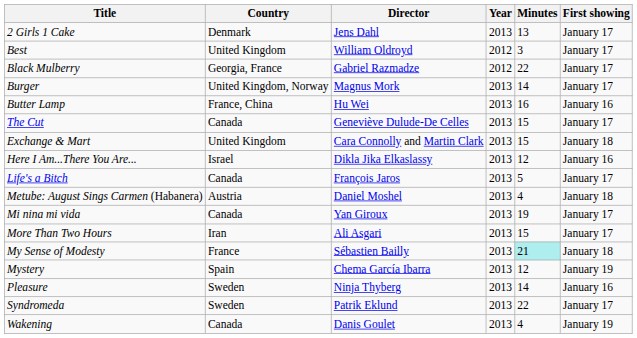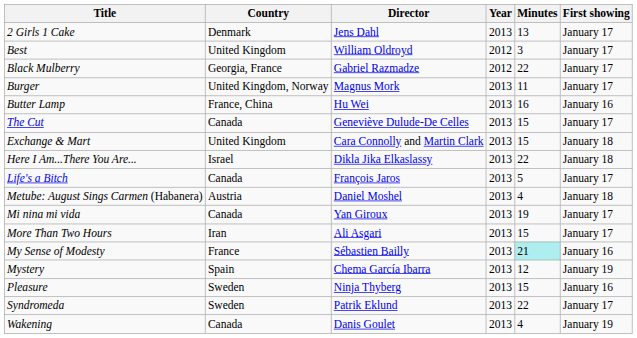Burger | Minutes: 14 -> 11
Here I Am...There You Are... | Minutes: 12 -> 22
Here I Am...There You Are... | First showing: January 16 -> January 18
My Sense of Modesty | First showing: January 18 -> January 16
Pleasure | Minutes: 14 -> 15
